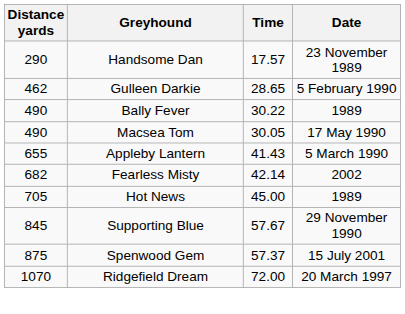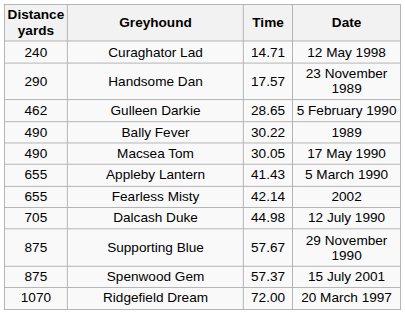+ row: 240 | Curaghator Lad | 14.71 | 12 May 1998
Fearless Misty | Distance yards: 682 -> 655
- row: 705 | Hot News | 45.00 | 1989
+ row: 705 | Dalcash Duke | 44.98 | 12 July 1990
Supporting Blue | Distance yards: 845 -> 875
